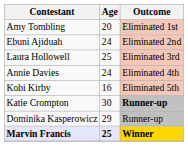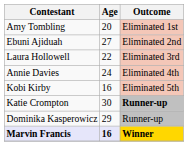Ebuni Ajiduah | Age: 24 -> 27
Laura Hollowell | Age: 25 -> 22
Marvin Francis | Age: 25 -> 16
